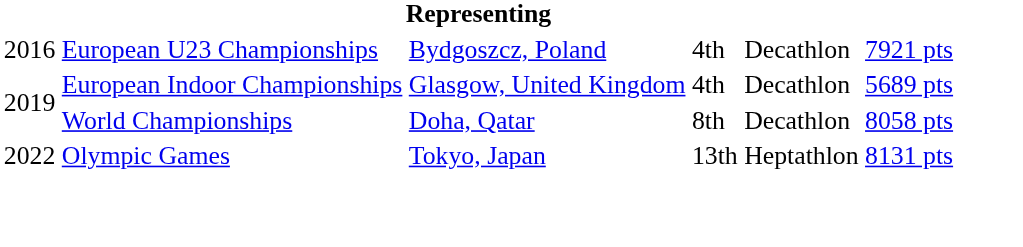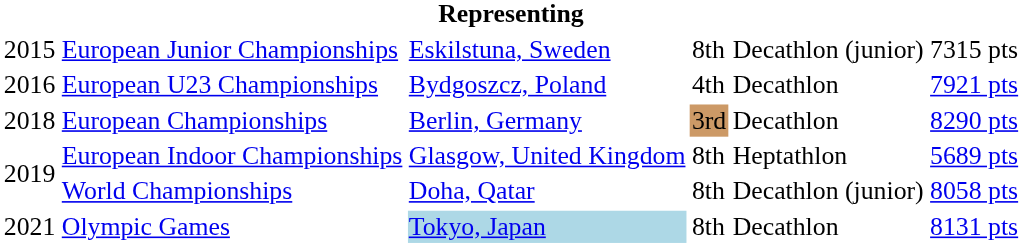+ row: 2015 | European Junior Championships | Eskilstuna, Sweden | 8th | Decathlon (junior) | 7315 pts
+ row: 2018 | European Championships | Berlin, Germany | 3rd | Decathlon | 8290 pts
European Indoor Championships | column 4: 4th -> 8th
European Indoor Championships | column 5: Decathlon -> Heptathlon
World Championships | column 5: Decathlon -> Decathlon (junior)
Olympic Games | column 1: 2022 -> 2021
Olympic Games | column 3: no background -> lightblue background
Olympic Games | column 4: 13th -> 8th
Olympic Games | column 5: Heptathlon -> Decathlon
